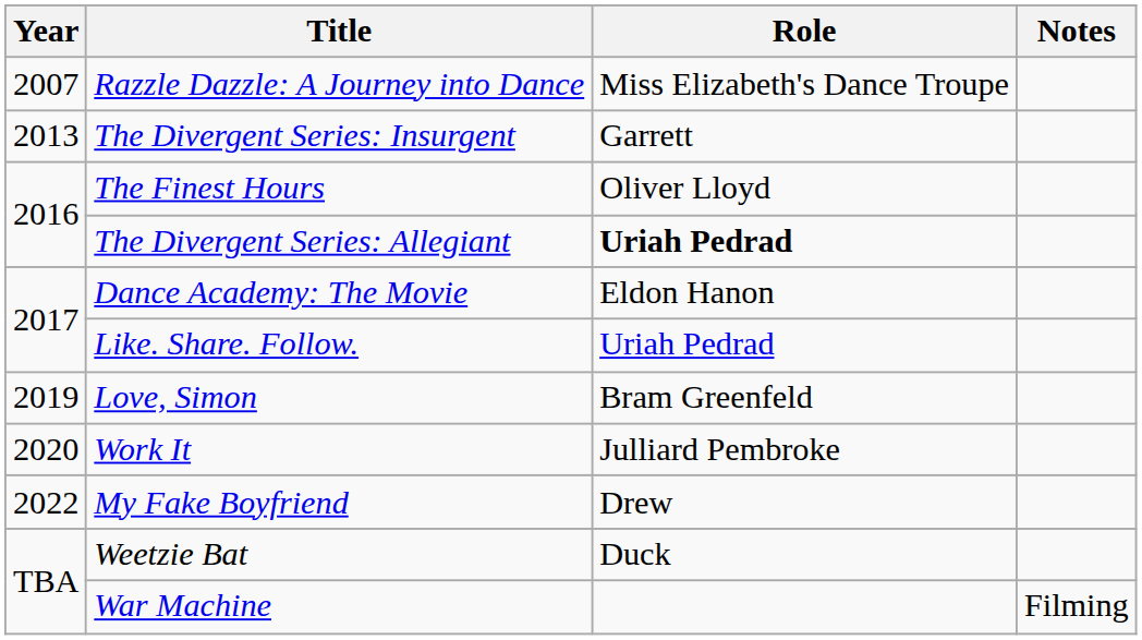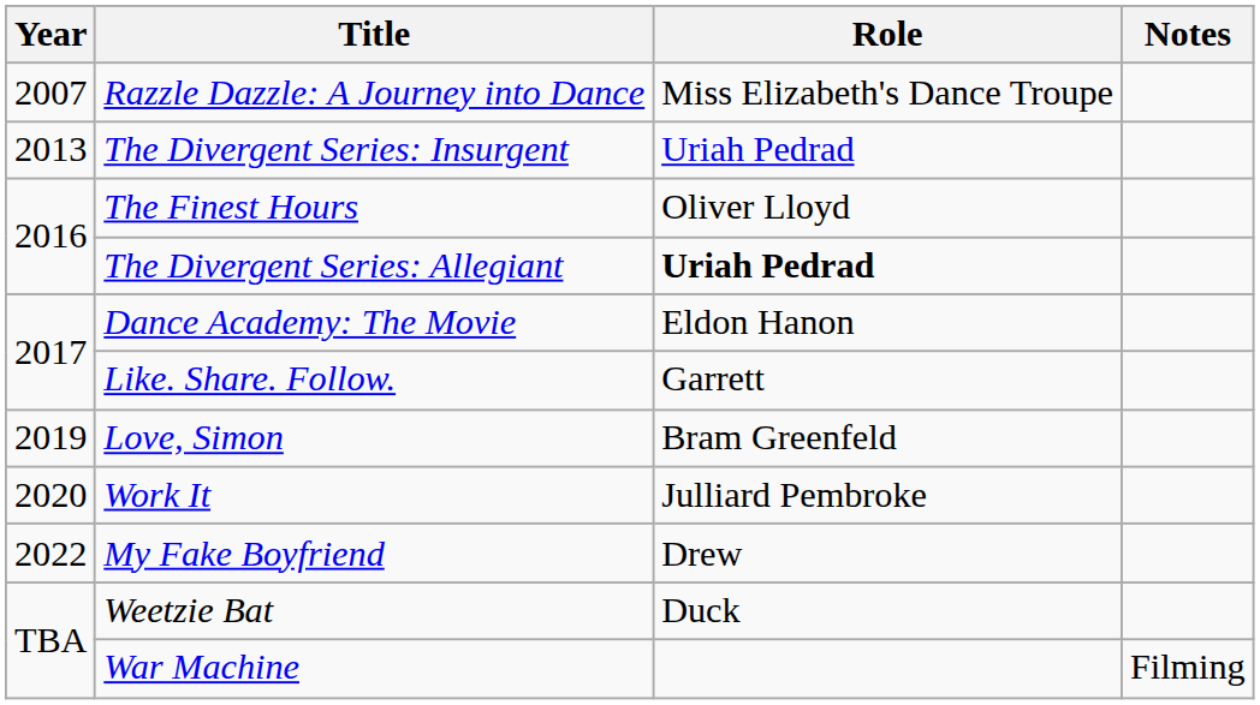The Divergent Series: Insurgent | Role: Garrett -> Uriah Pedrad
Like. Share. Follow. | Role: Uriah Pedrad -> Garrett
